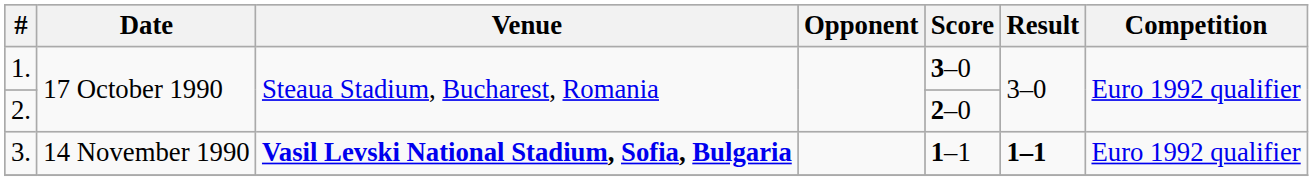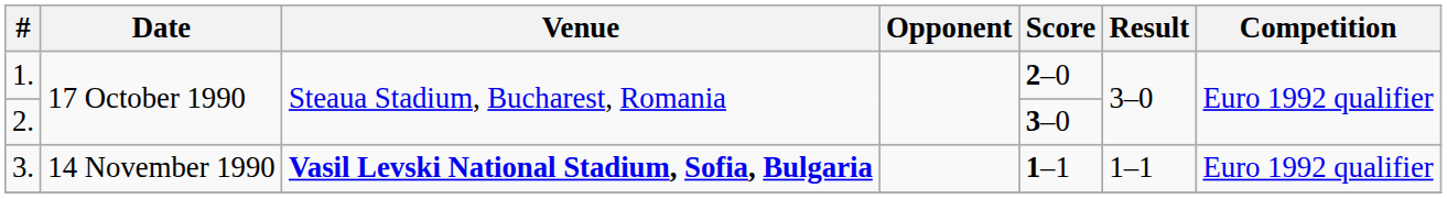1. | Score: 3–0 -> 2–0
2. | Score: 2–0 -> 3–0
3. | Result: bold -> normal
